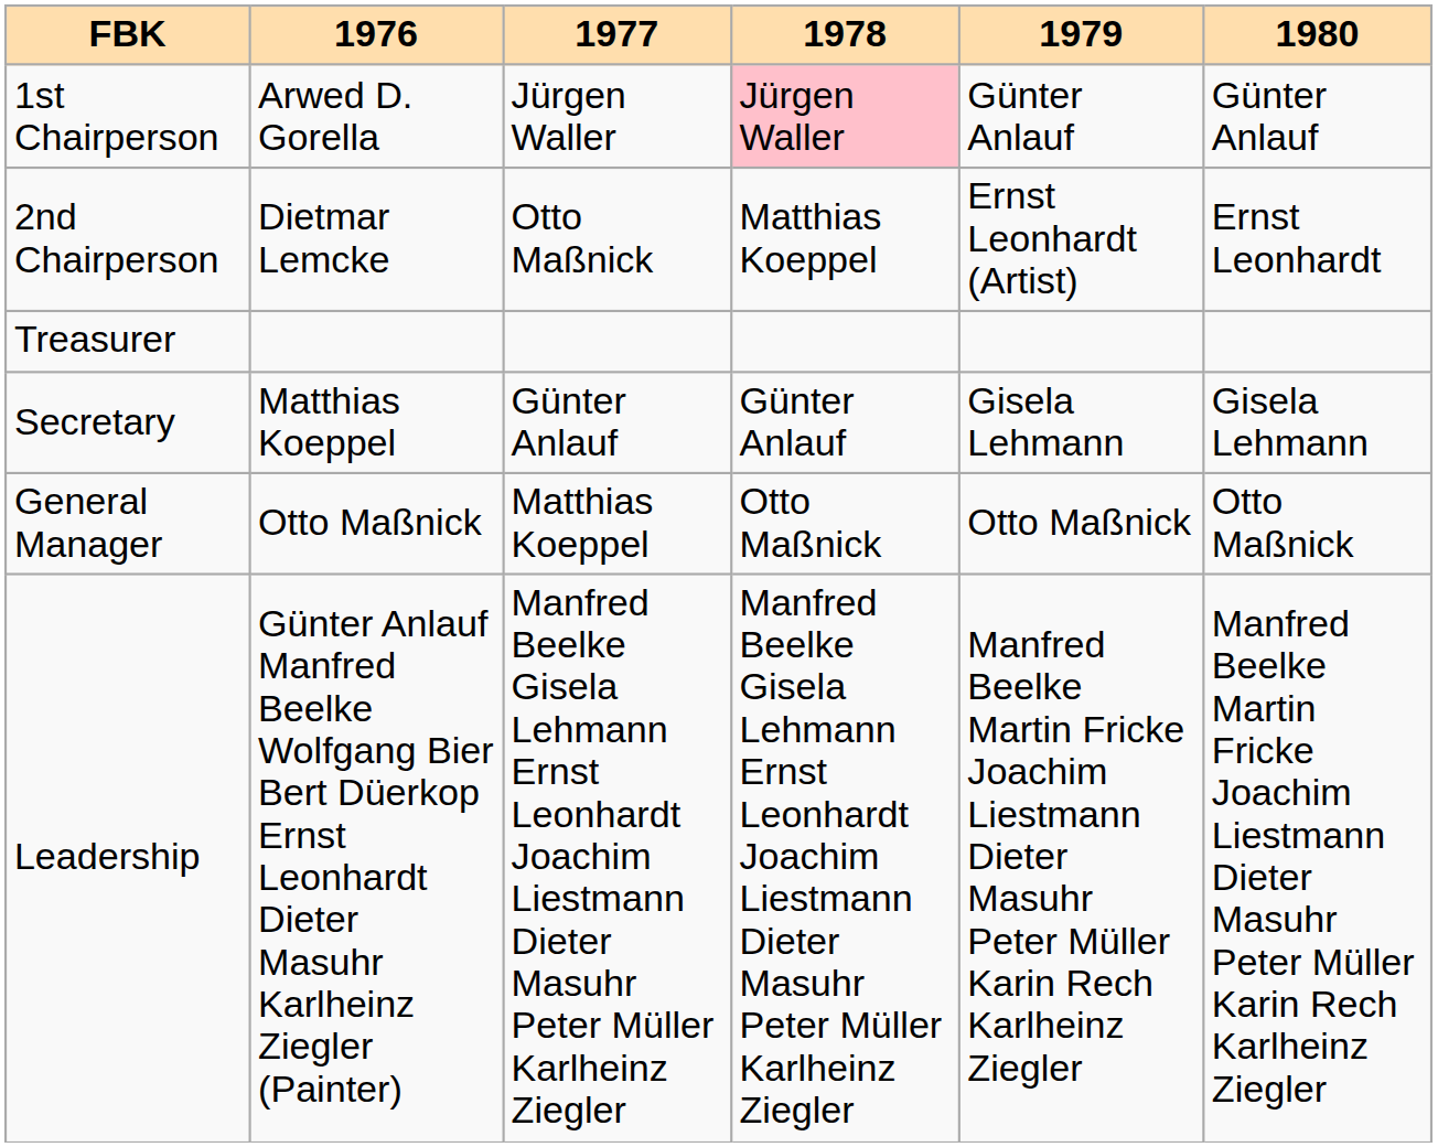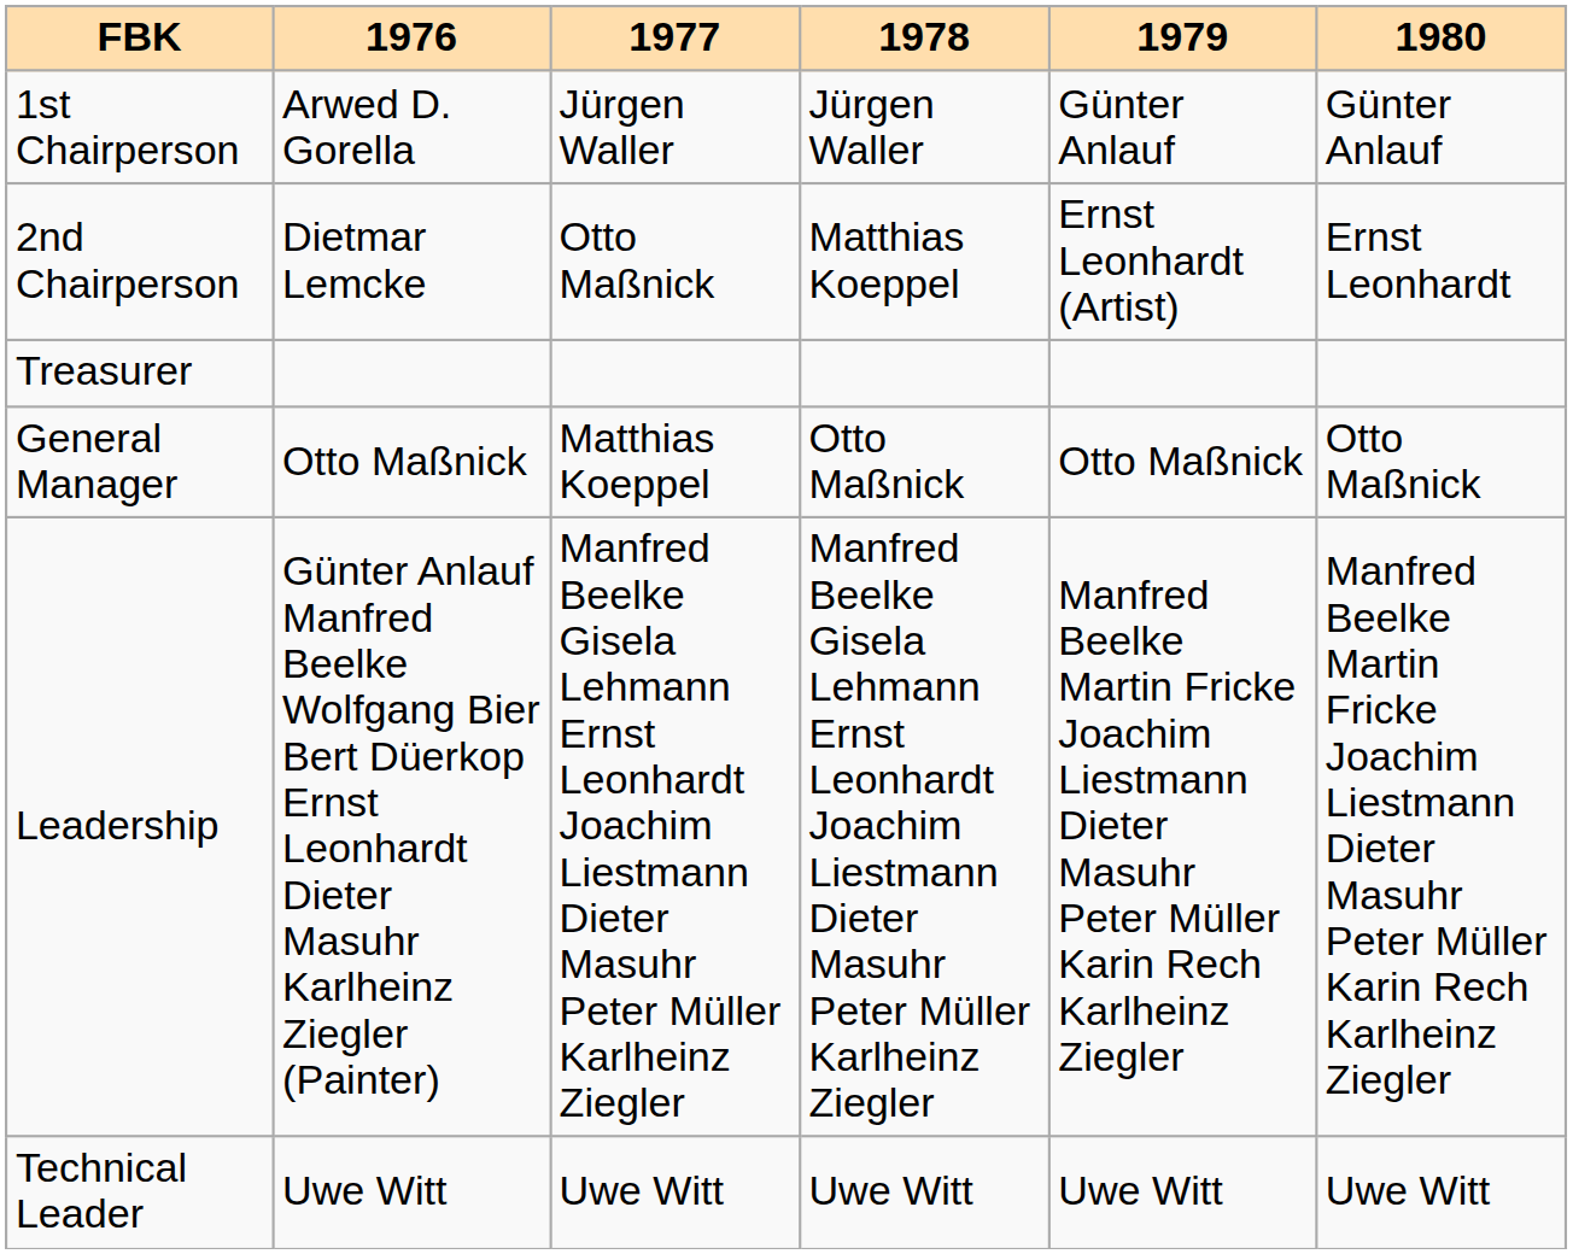1st Chairperson | 1978: pink background -> no background
- row: Secretary | Matthias Koeppel | Günter Anlauf | Günter Anlauf | Gisela Lehmann | Gisela Lehmann
+ row: Technical Leader | Uwe Witt | Uwe Witt | Uwe Witt | Uwe Witt | Uwe Witt
